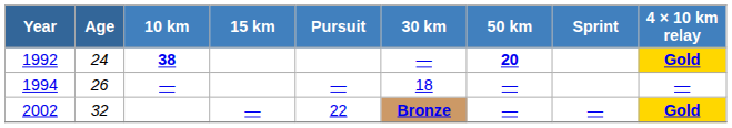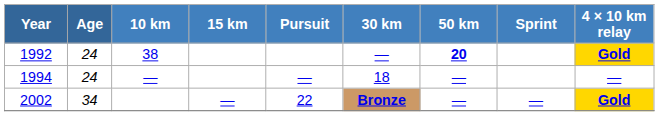1992 | 10 km: bold -> normal
1994 | Age: 26 -> 24
2002 | Age: 32 -> 34
